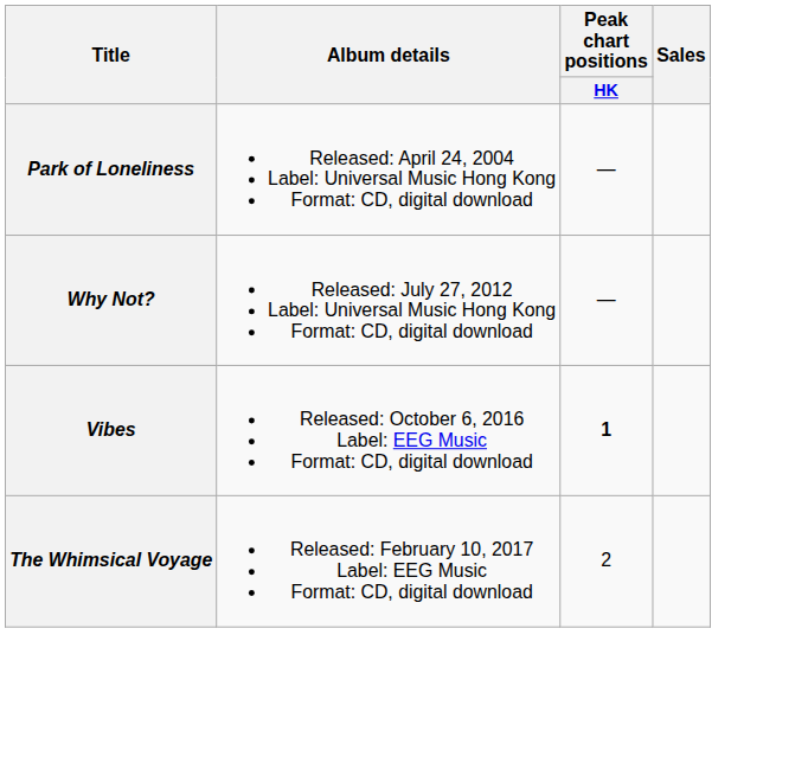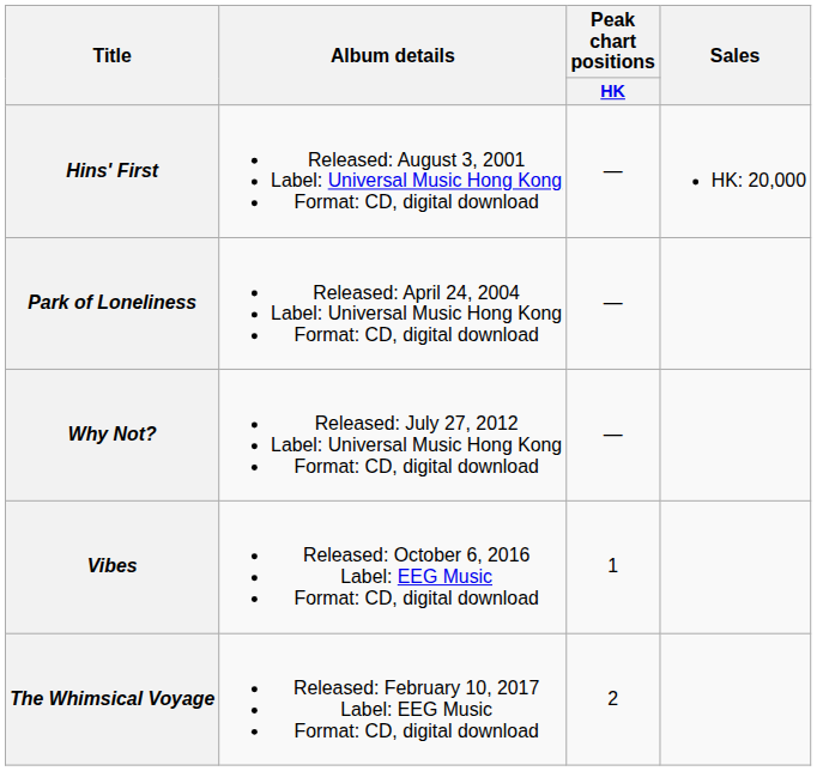+ row: Hins' First | Released: August 3, 2001 Label: Universal Music Hong Kong Format: CD, digital download | — | HK: 20,000
Vibes | Peak chart positions / HK: bold -> normal
